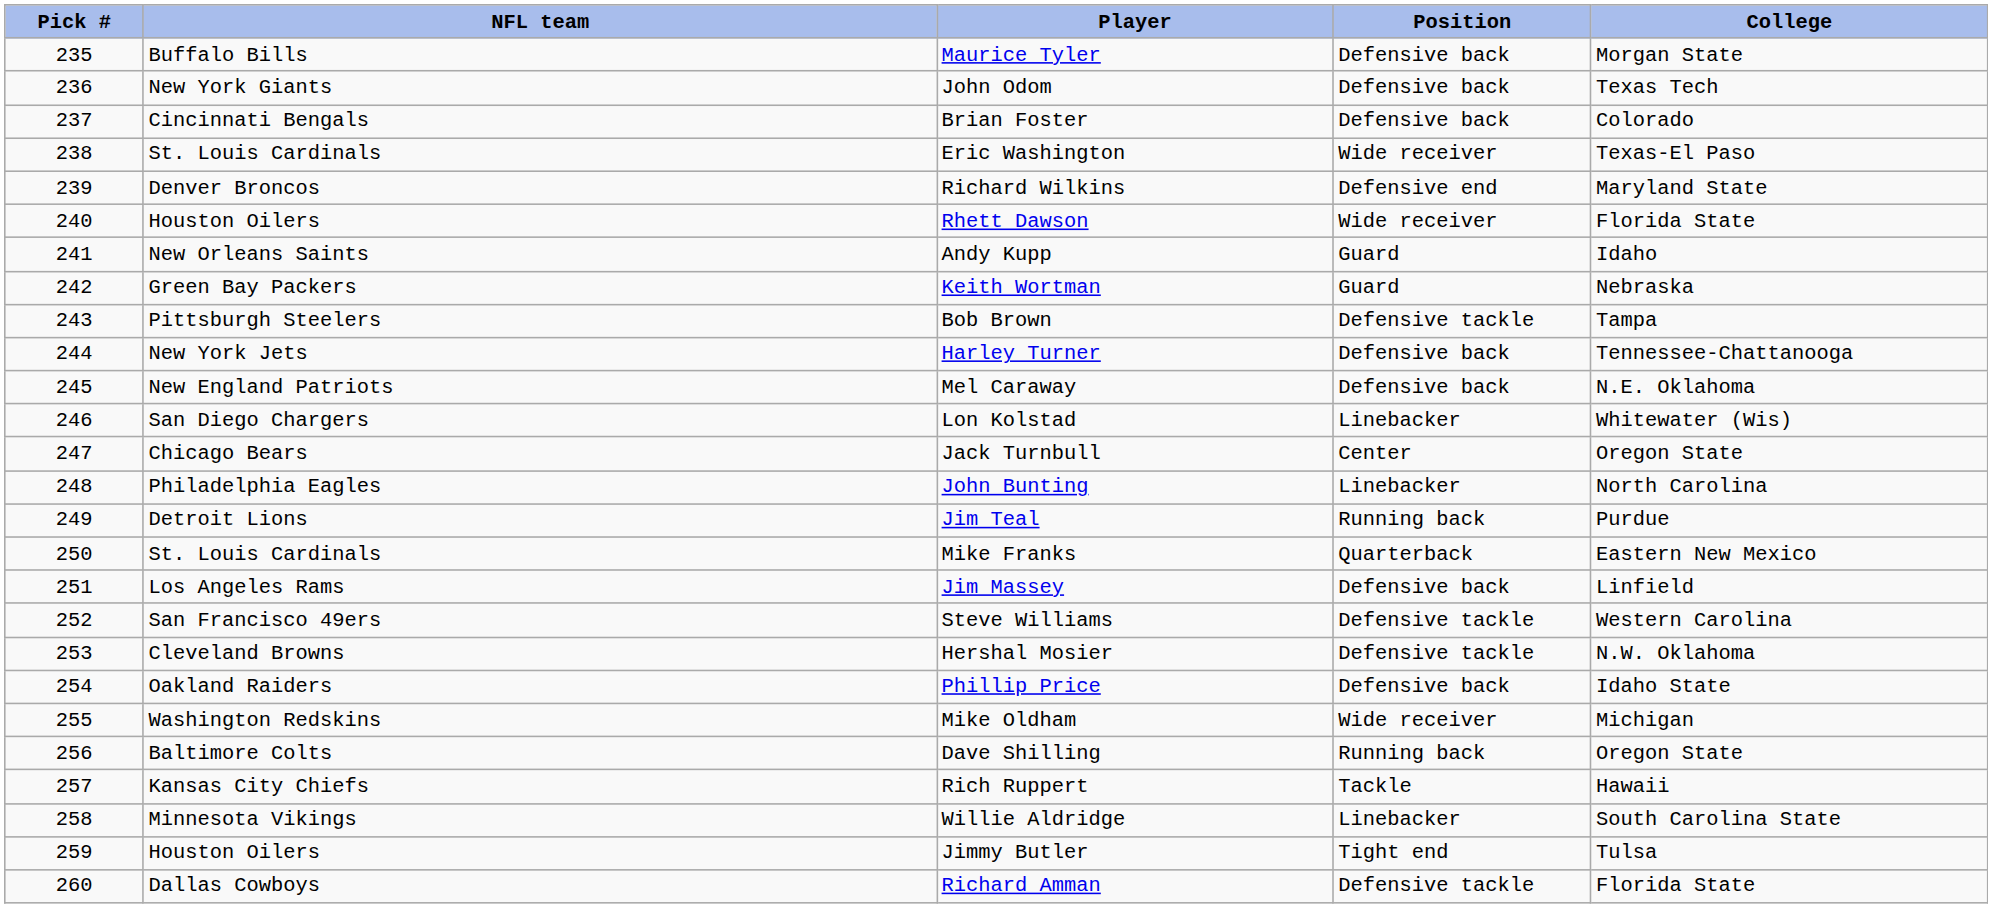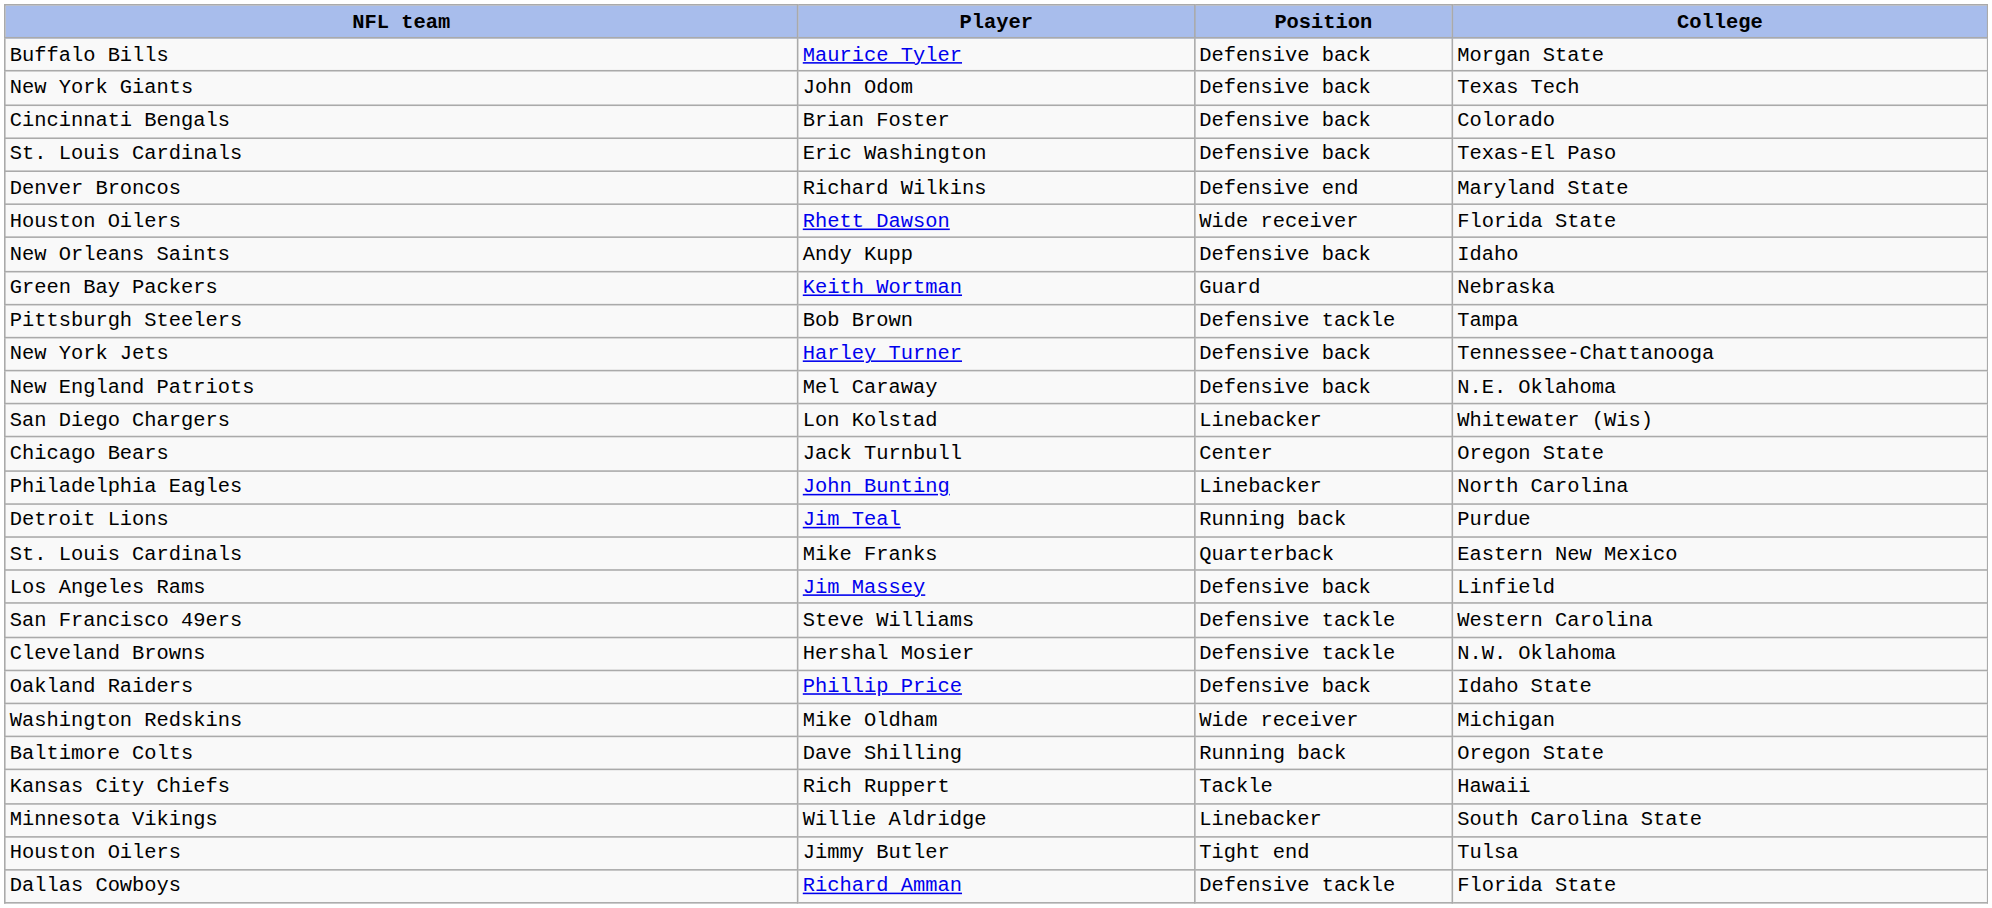- column: Pick # | 235 | 236 | 237 | 238 | 239 | 240 | 241 | 242 | 243 | 244 | 245 | 246 | 247 | 248 | 249 | 250 | 251 | 252 | 253 | 254 | 255 | 256 | 257 | 258 | 259 | 260
Eric Washington | Position: Wide receiver -> Defensive back
Andy Kupp | Position: Guard -> Defensive back
